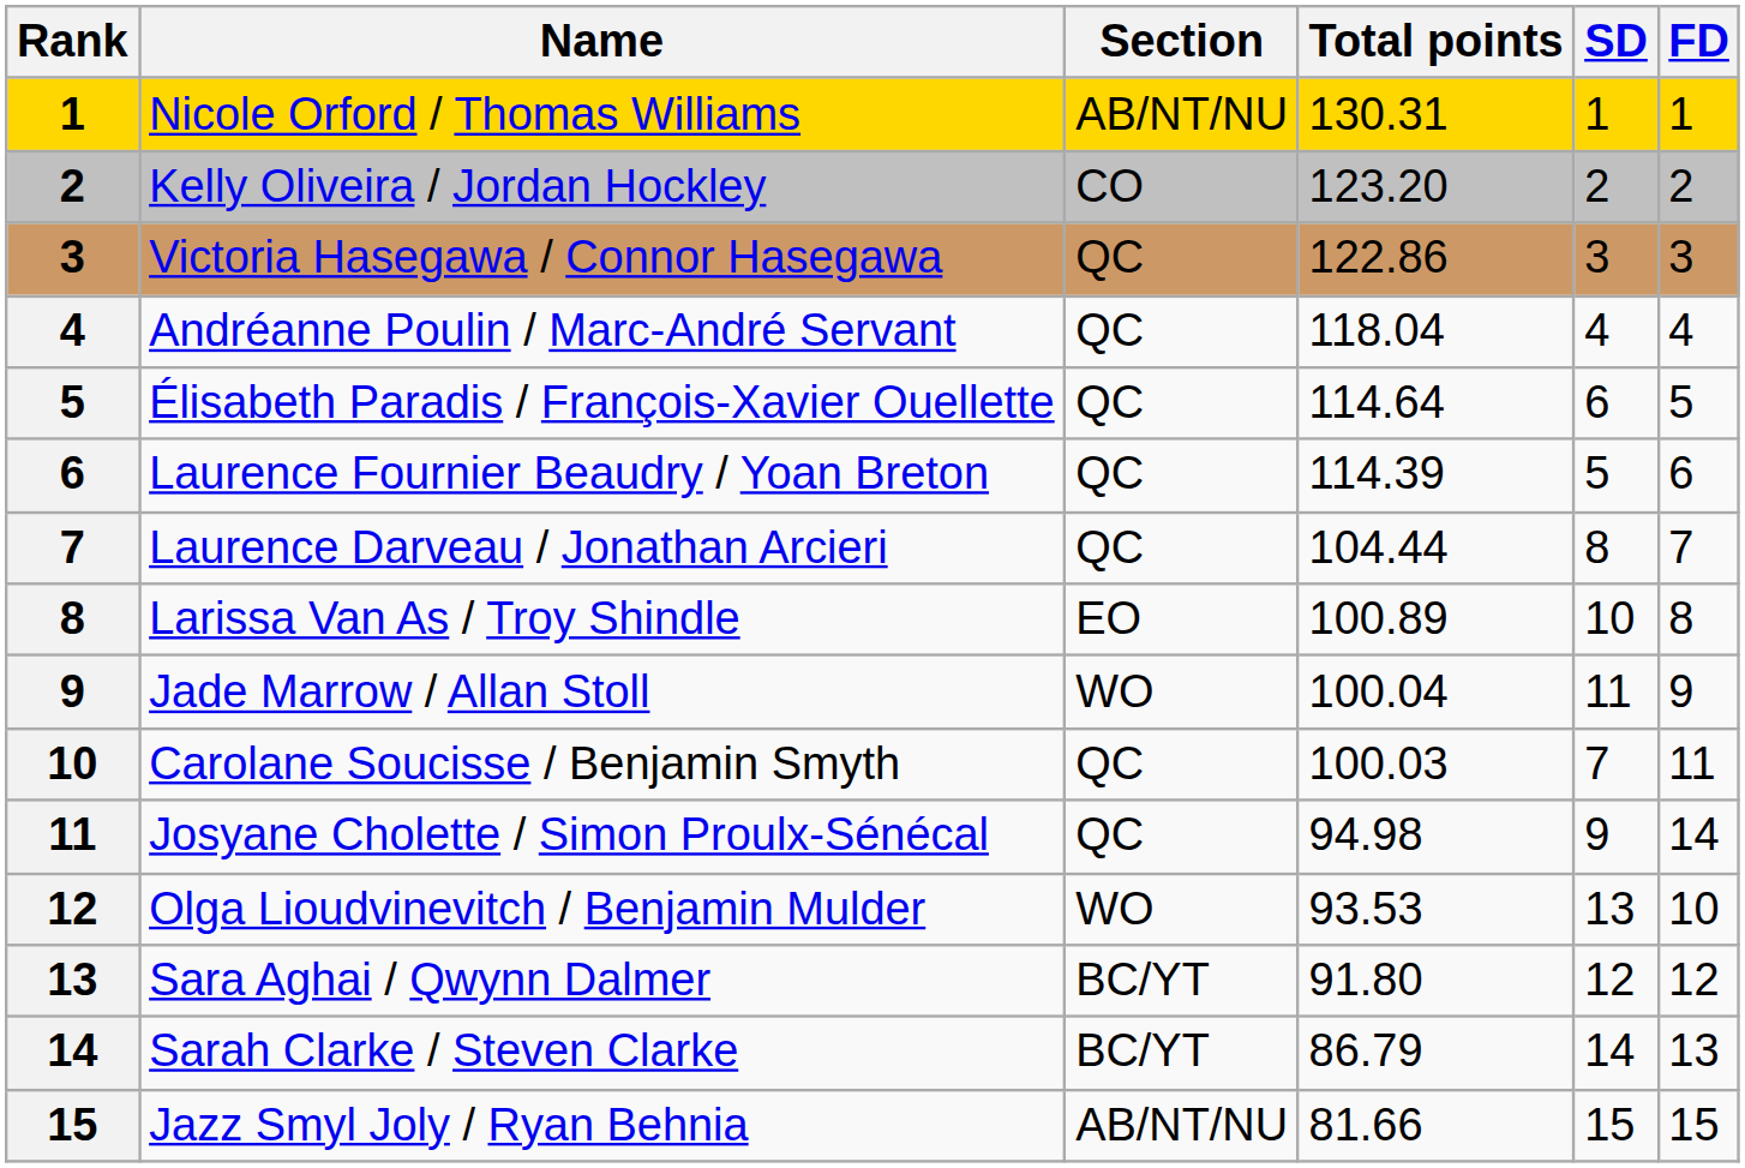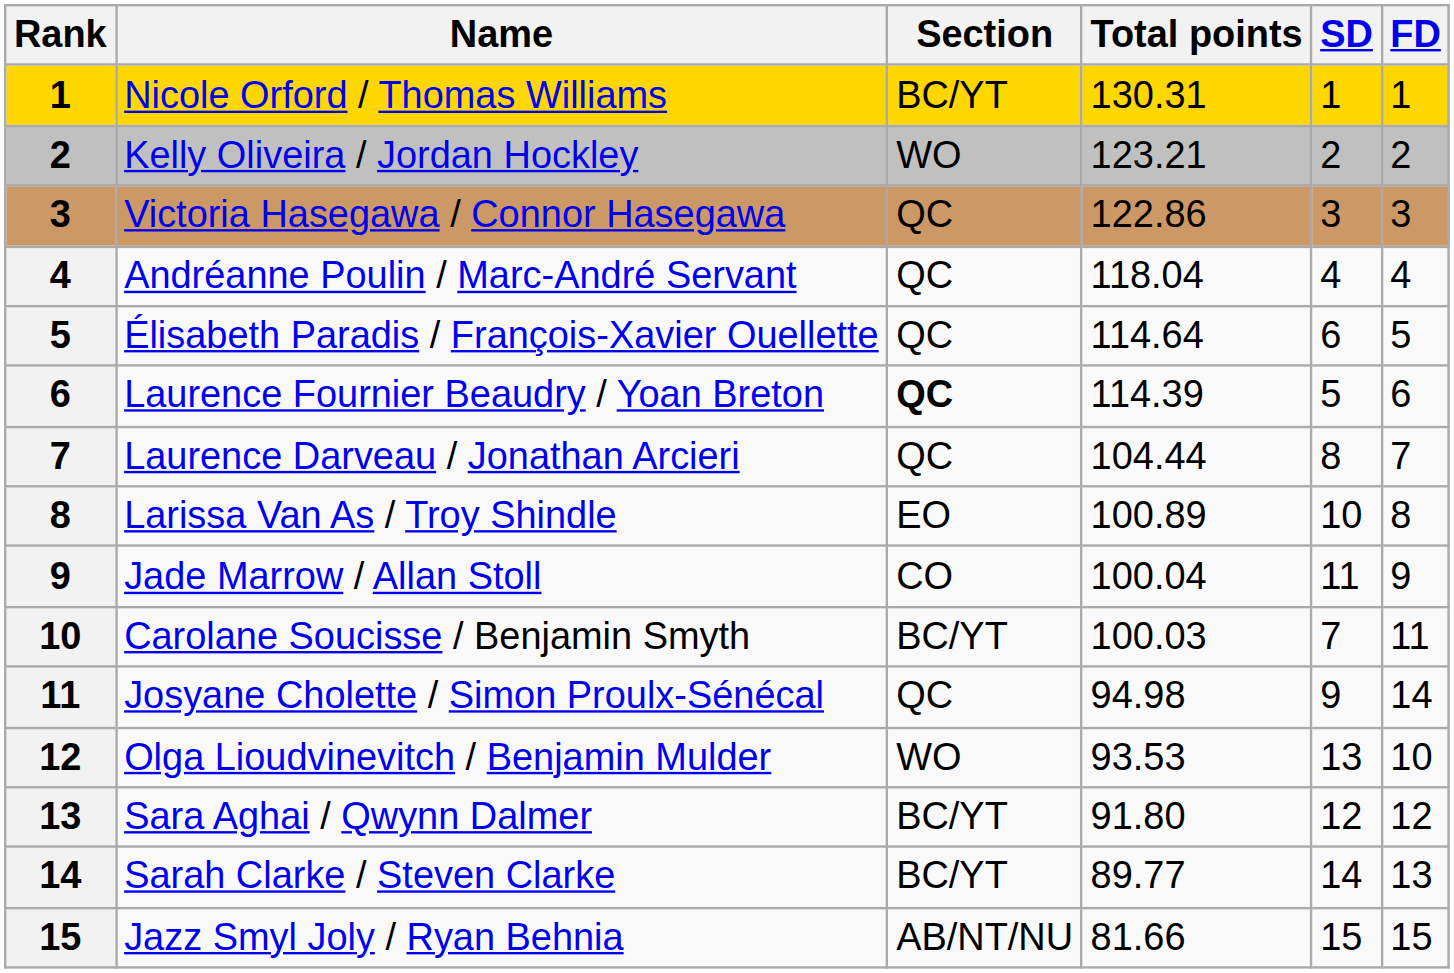Nicole Orford / Thomas Williams | Section: AB/NT/NU -> BC/YT
Kelly Oliveira / Jordan Hockley | Section: CO -> WO
Kelly Oliveira / Jordan Hockley | Total points: 123.20 -> 123.21
Laurence Fournier Beaudry / Yoan Breton | Section: normal -> bold
Jade Marrow / Allan Stoll | Section: WO -> CO
Carolane Soucisse / Benjamin Smyth | Section: QC -> BC/YT
Sarah Clarke / Steven Clarke | Total points: 86.79 -> 89.77
